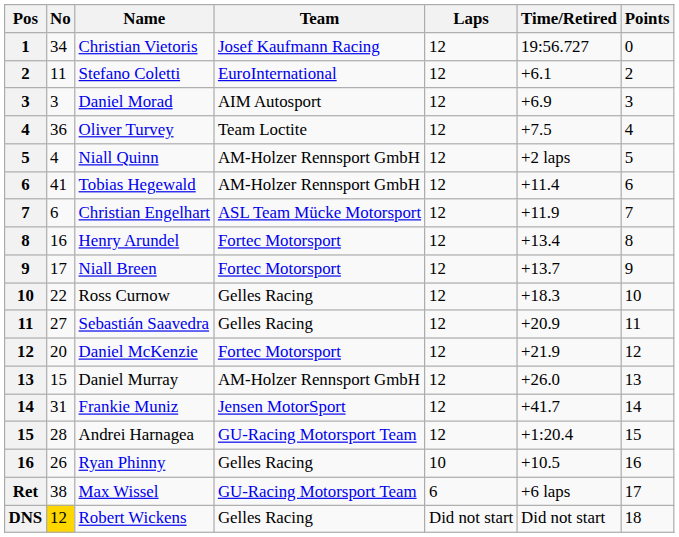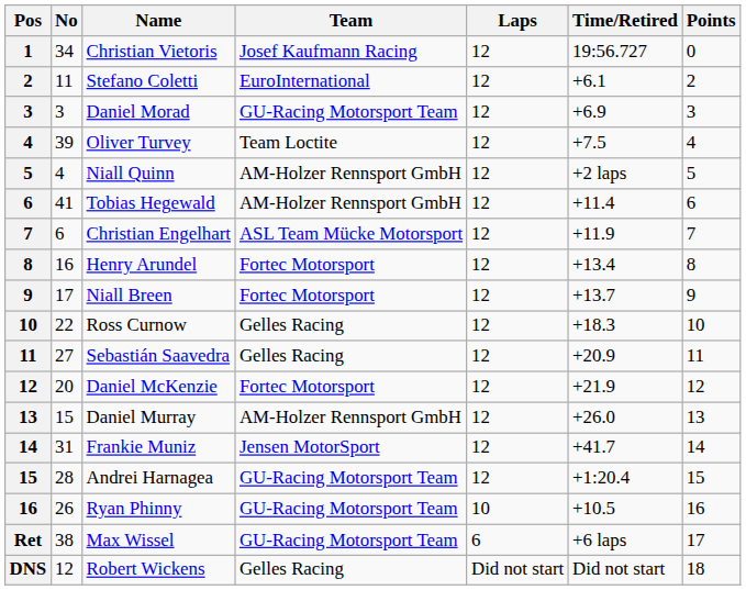Daniel Morad | Team: AIM Autosport -> GU-Racing Motorsport Team
Oliver Turvey | No: 36 -> 39
Ryan Phinny | Team: Gelles Racing -> GU-Racing Motorsport Team
Robert Wickens | No: gold background -> no background
